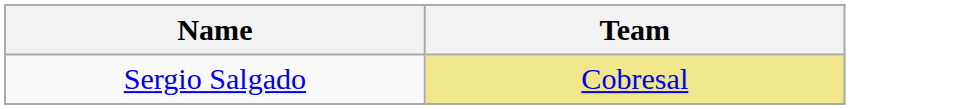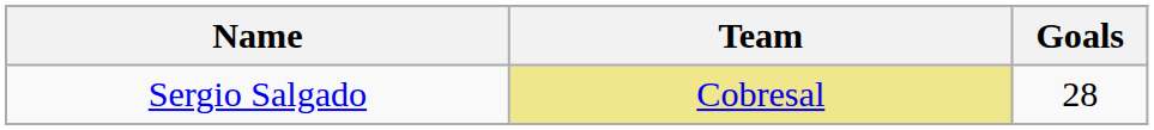+ column: Goals | 28
